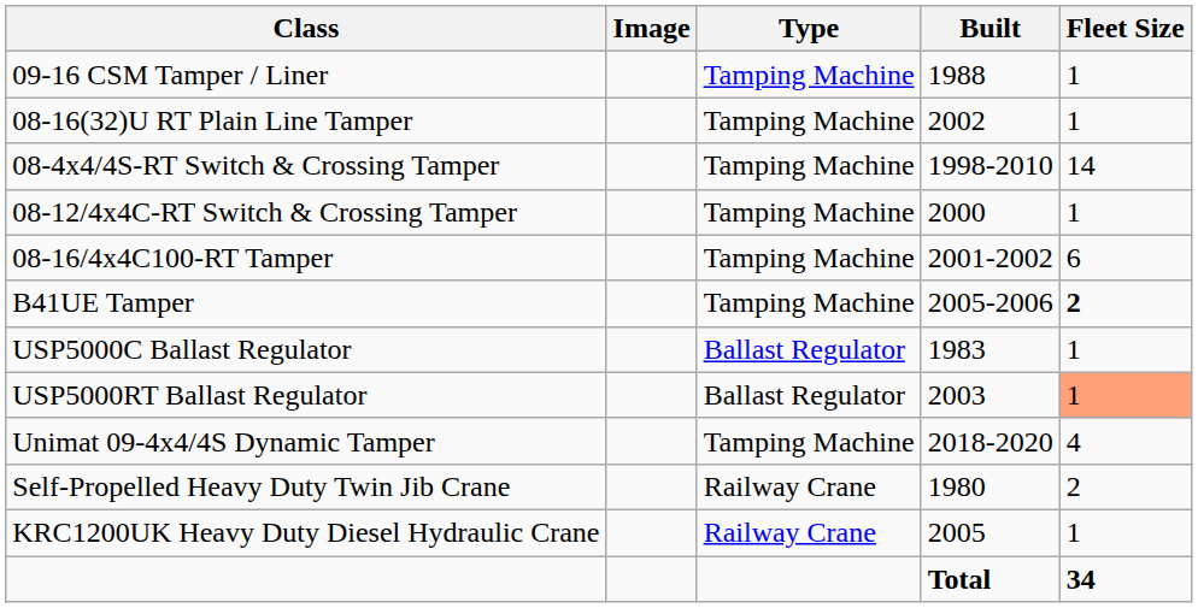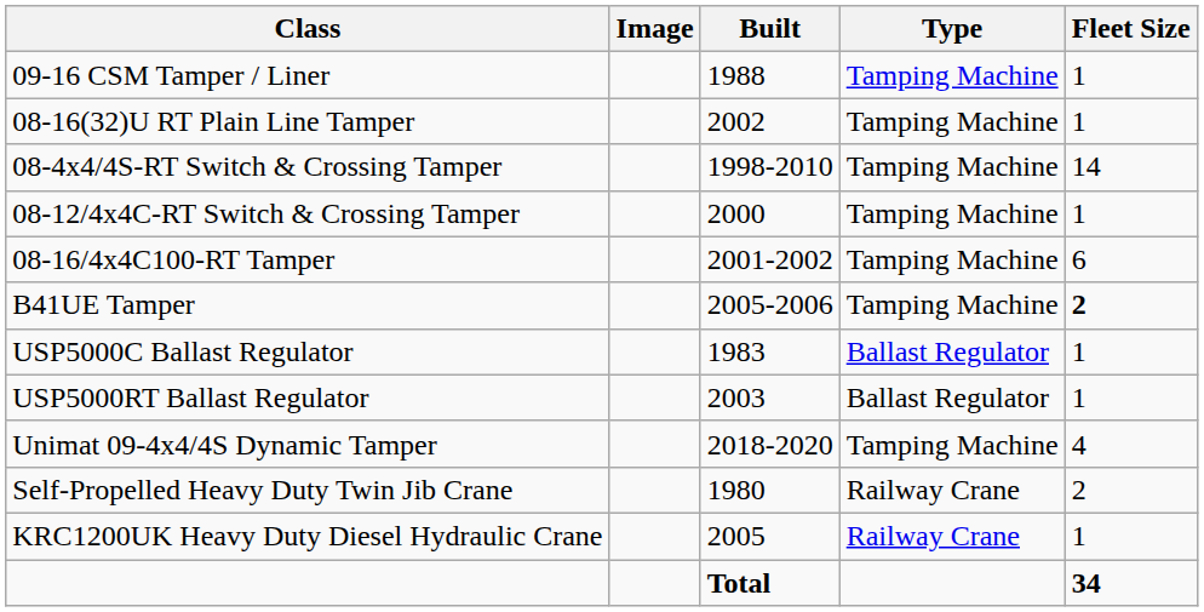columns swapped: Type <-> Built
USP5000RT Ballast Regulator | Fleet Size: lightsalmon background -> no background
